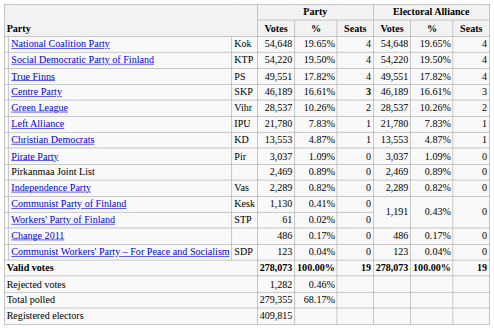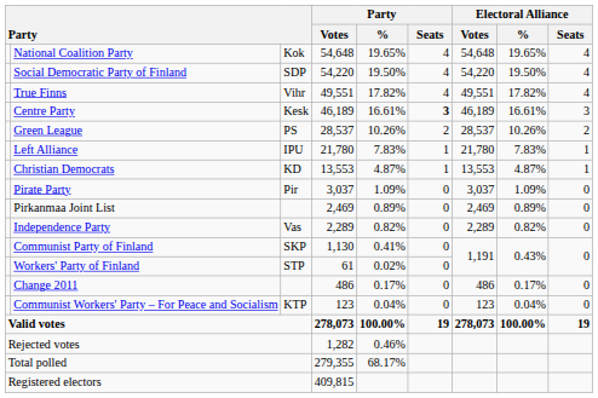Social Democratic Party of Finland | column 3: KTP -> SDP
True Finns | column 3: PS -> Vihr
Centre Party | column 3: SKP -> Kesk
Green League | column 3: Vihr -> PS
Communist Party of Finland | column 3: Kesk -> SKP
Communist Workers' Party – For Peace and Socialism | column 3: SDP -> KTP
